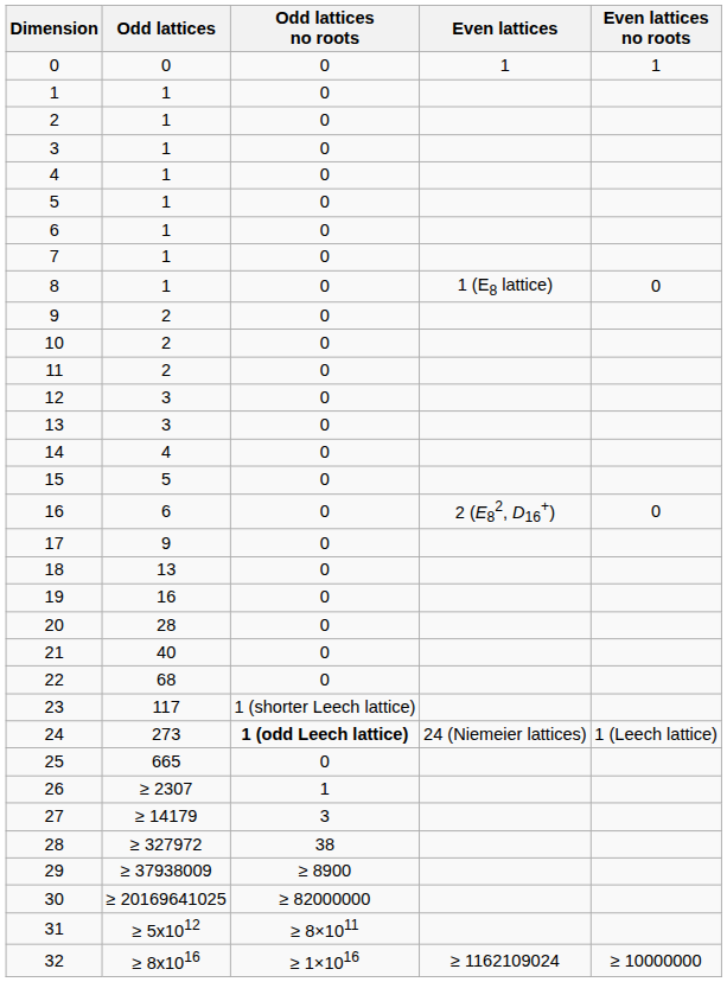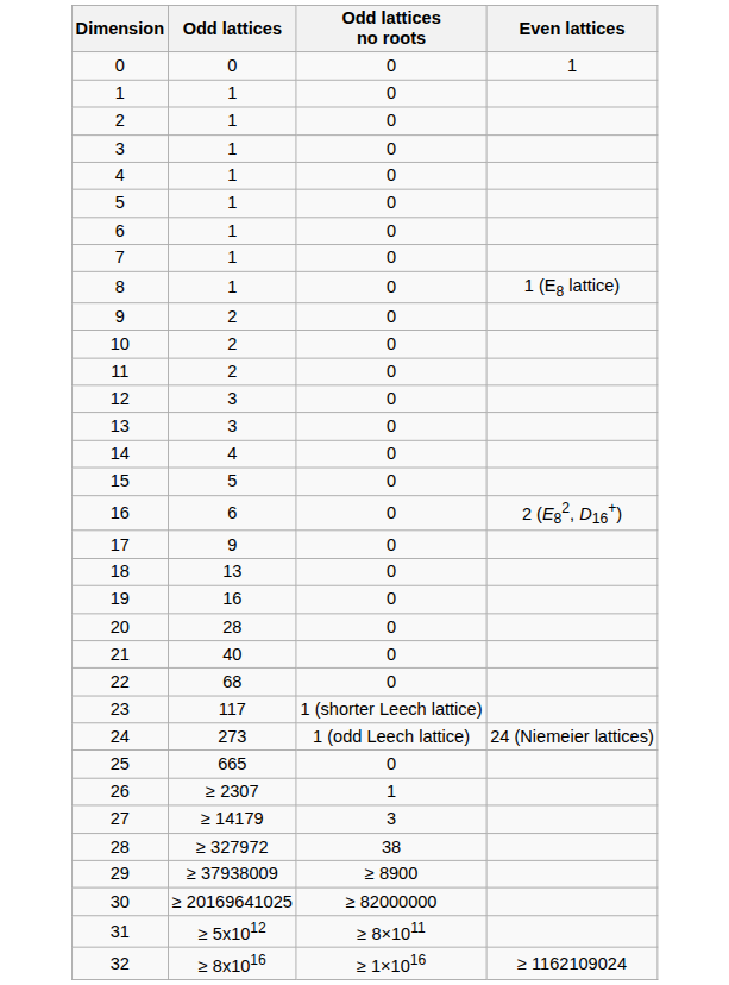- column: Even lattices no roots | 1 | 0 | 0 | 1 (Leech lattice) | ≥ 10000000
24 | Odd lattices no roots: bold -> normal
